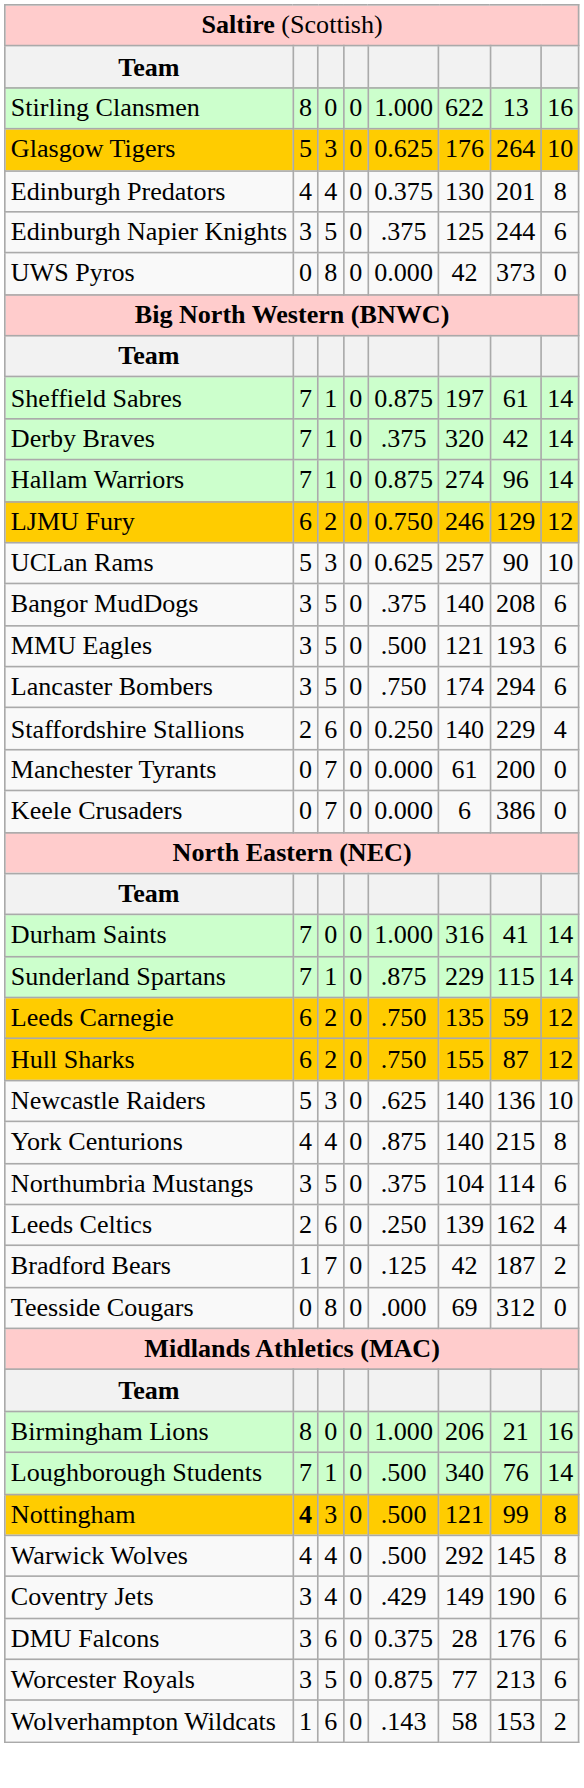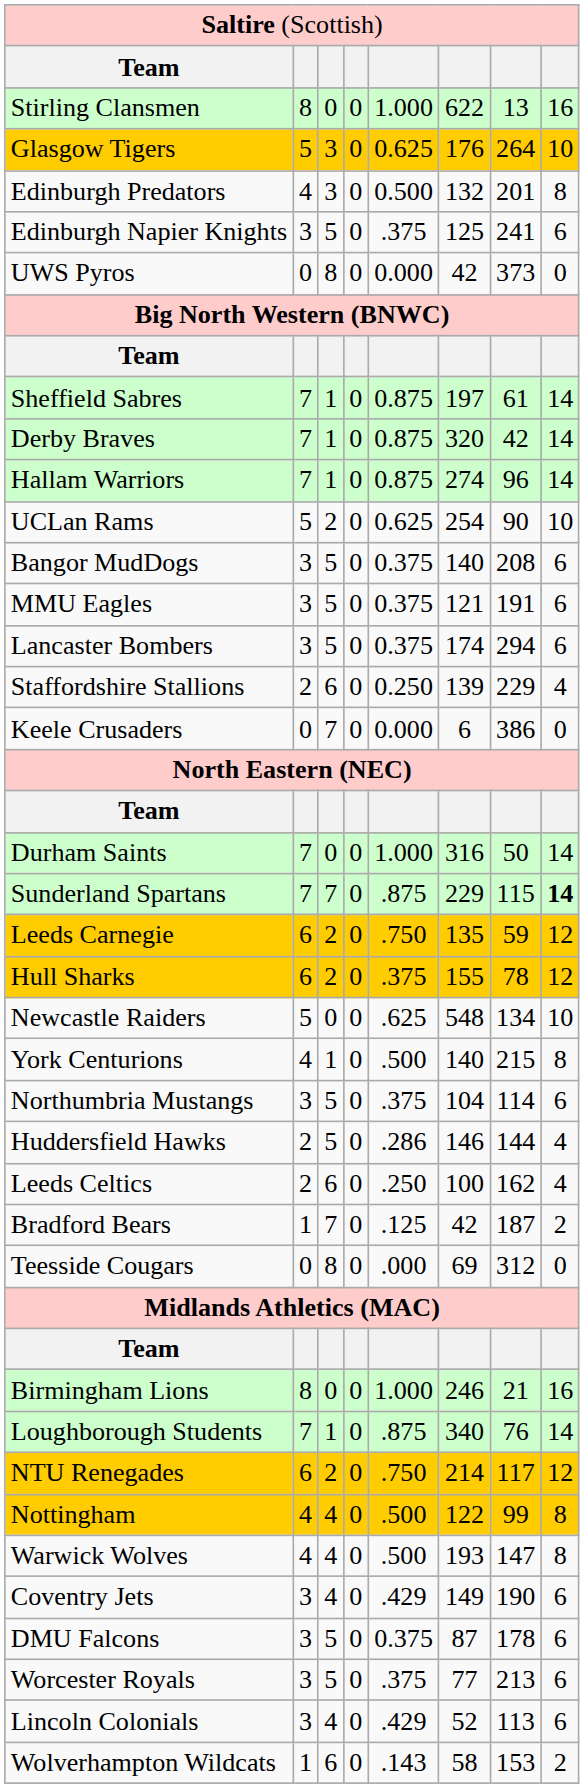Edinburgh Predators | column 3: 4 -> 3
Edinburgh Predators | column 5: 0.375 -> 0.500
Edinburgh Predators | column 6: 130 -> 132
Edinburgh Napier Knights | column 7: 244 -> 241
Derby Braves | column 5: .375 -> 0.875
- row: LJMU Fury | 6 | 2 | 0 | 0.750 | 246 | 129 | 12
UCLan Rams | column 3: 3 -> 2
UCLan Rams | column 6: 257 -> 254
Bangor MudDogs | column 5: .375 -> 0.375
MMU Eagles | column 5: .500 -> 0.375
MMU Eagles | column 7: 193 -> 191
Lancaster Bombers | column 5: .750 -> 0.375
Staffordshire Stallions | column 6: 140 -> 139
- row: Manchester Tyrants | 0 | 7 | 0 | 0.000 | 61 | 200 | 0
Durham Saints | column 7: 41 -> 50
Sunderland Spartans | column 3: 1 -> 7
Sunderland Spartans | column 8: normal -> bold
Hull Sharks | column 5: .750 -> .375
Hull Sharks | column 7: 87 -> 78
Newcastle Raiders | column 3: 3 -> 0
Newcastle Raiders | column 6: 140 -> 548
Newcastle Raiders | column 7: 136 -> 134
York Centurions | column 3: 4 -> 1
York Centurions | column 5: .875 -> .500
+ row: Huddersfield Hawks | 2 | 5 | 0 | .286 | 146 | 144 | 4
Leeds Celtics | column 6: 139 -> 100
Birmingham Lions | column 6: 206 -> 246
Loughborough Students | column 5: .500 -> .875
+ row: NTU Renegades | 6 | 2 | 0 | .750 | 214 | 117 | 12
Nottingham | column 2: bold -> normal
Nottingham | column 3: 3 -> 4
Nottingham | column 6: 121 -> 122
Warwick Wolves | column 6: 292 -> 193
Warwick Wolves | column 7: 145 -> 147
DMU Falcons | column 3: 6 -> 5
DMU Falcons | column 6: 28 -> 87
DMU Falcons | column 7: 176 -> 178
Worcester Royals | column 5: 0.875 -> .375
+ row: Lincoln Colonials | 3 | 4 | 0 | .429 | 52 | 113 | 6
